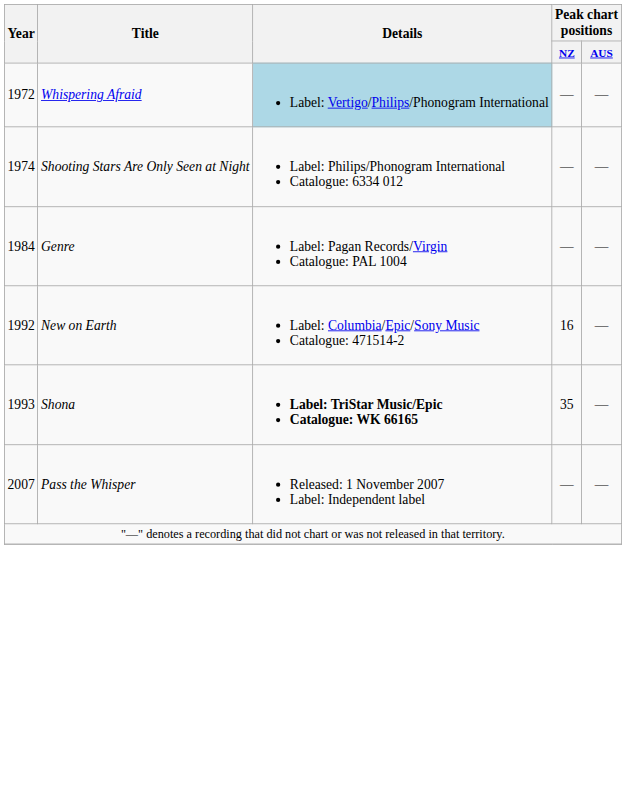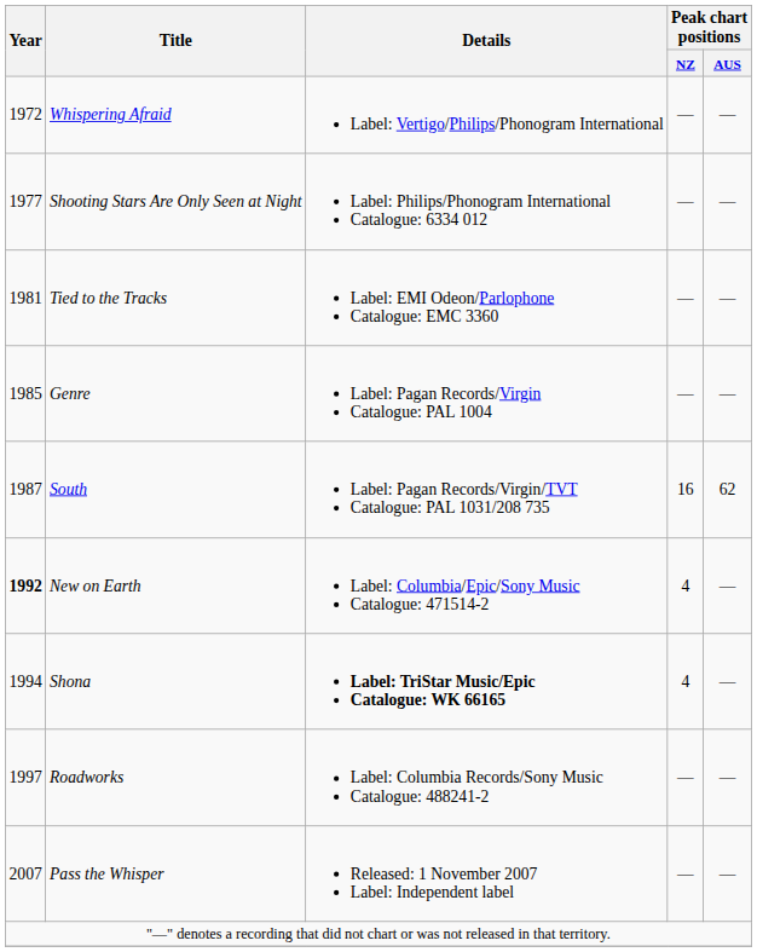Whispering Afraid | Details: lightblue background -> no background
Shooting Stars Are Only Seen at Night | Year: 1974 -> 1977
+ row: 1981 | Tied to the Tracks | Label: EMI Odeon/Parlophone Catalogue: EMC 3360 | — | —
Genre | Year: 1984 -> 1985
+ row: 1987 | South | Label: Pagan Records/Virgin/TVT Catalogue: PAL 1031/208 735 | 16 | 62
New on Earth | Year: normal -> bold
New on Earth | Peak chart positions / NZ: 16 -> 4
Shona | Year: 1993 -> 1994
Shona | Peak chart positions / NZ: 35 -> 4
+ row: 1997 | Roadworks | Label: Columbia Records/Sony Music Catalogue: 488241-2 | — | —
